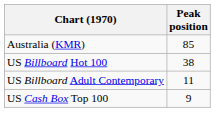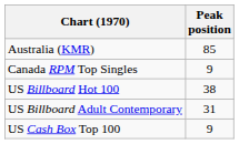+ row: Canada RPM Top Singles | 9
US Billboard Adult Contemporary | Peak position: 11 -> 31
